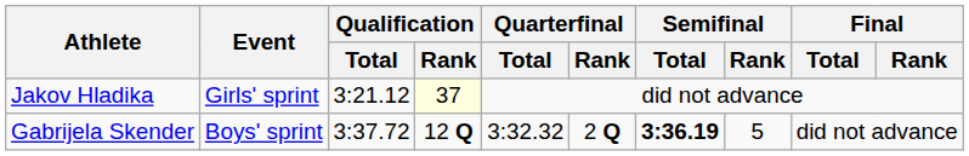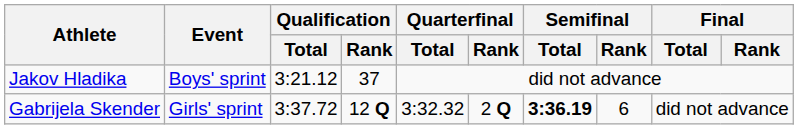Jakov Hladika | Event: Girls' sprint -> Boys' sprint
Jakov Hladika | Qualification / Rank: lightyellow background -> no background
Gabrijela Skender | Event: Boys' sprint -> Girls' sprint
Gabrijela Skender | Semifinal / Rank: 5 -> 6
